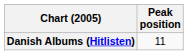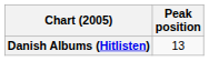Danish Albums (Hitlisten) | Peak position: 11 -> 13
